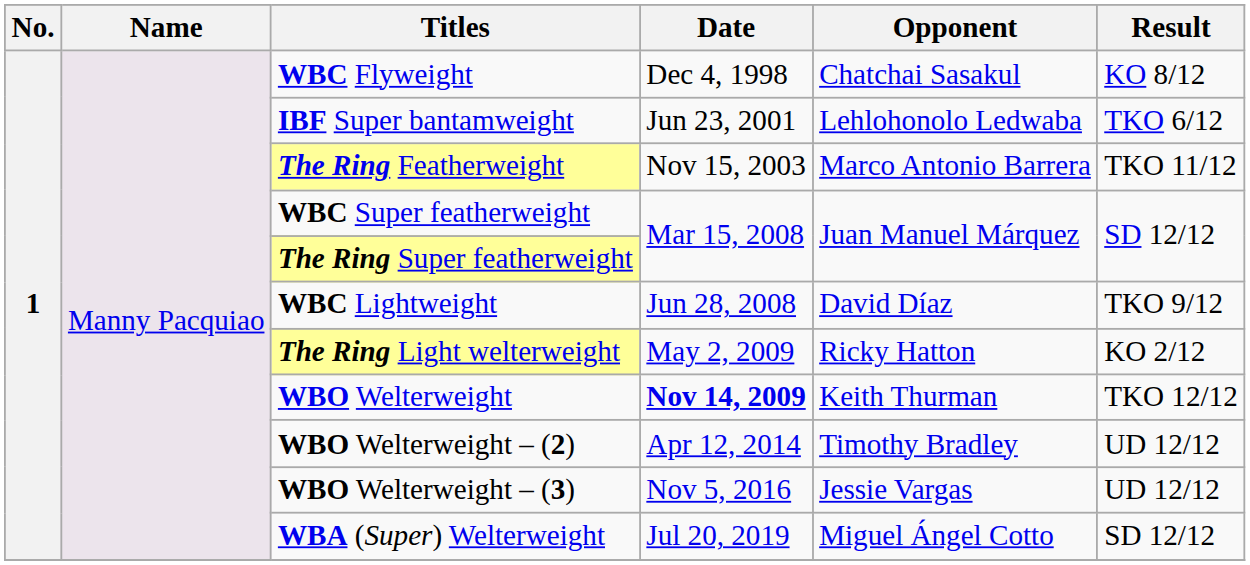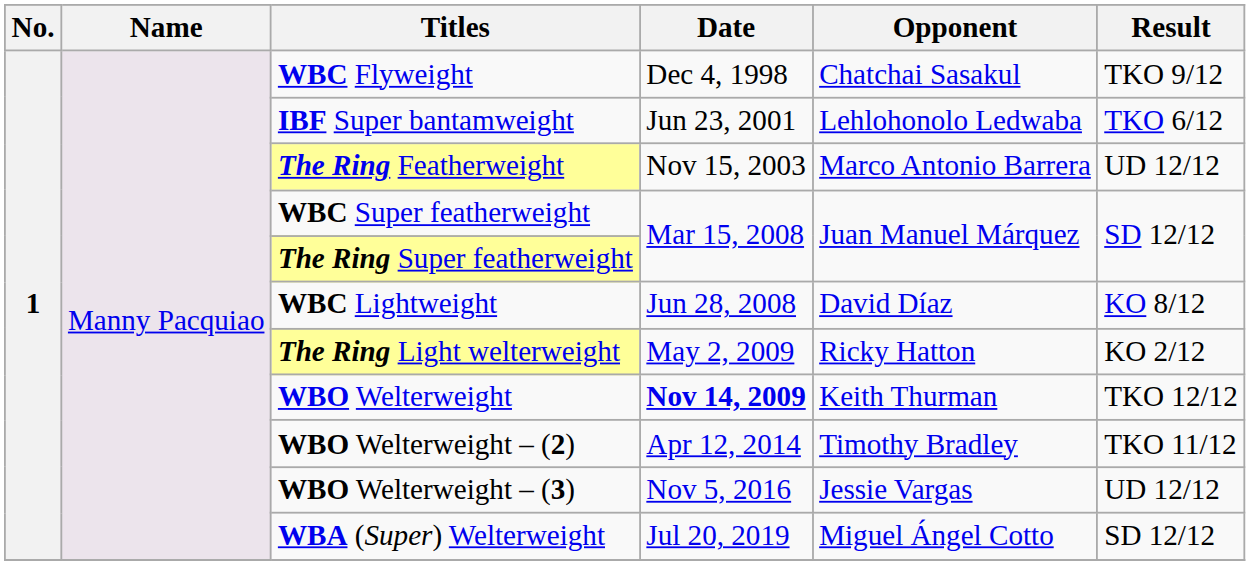WBC Flyweight | Result: KO 8/12 -> TKO 9/12
The Ring Featherweight | Result: TKO 11/12 -> UD 12/12
WBC Lightweight | Result: TKO 9/12 -> KO 8/12
WBO Welterweight – (2) | Result: UD 12/12 -> TKO 11/12
